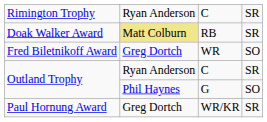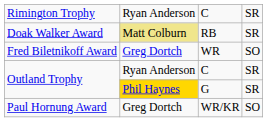G | column 2: no background -> gold background
G | column 4: SO -> SR
WR/KR | column 4: SR -> SO
